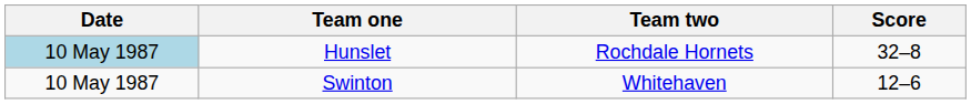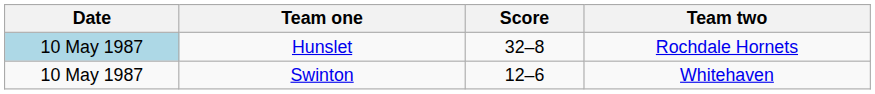columns swapped: Score <-> Team two
